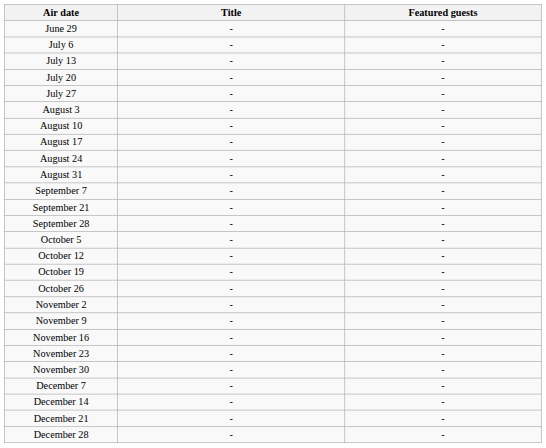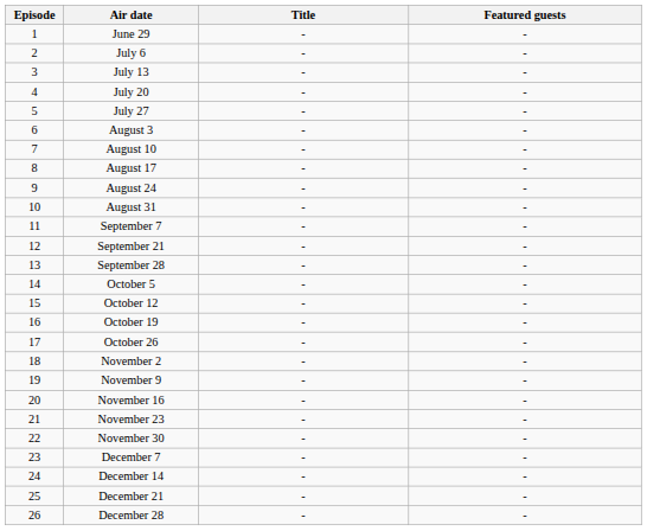+ column: Episode | 1 | 2 | 3 | 4 | 5 | 6 | 7 | 8 | 9 | 10 | 11 | 12 | 13 | 14 | 15 | 16 | 17 | 18 | 19 | 20 | 21 | 22 | 23 | 24 | 25 | 26
